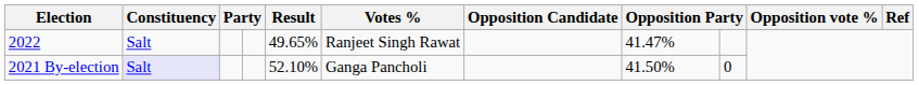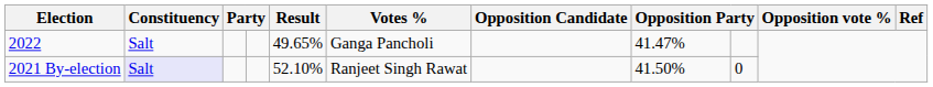2022 | Votes %: Ranjeet Singh Rawat -> Ganga Pancholi
2021 By-election | Votes %: Ganga Pancholi -> Ranjeet Singh Rawat
